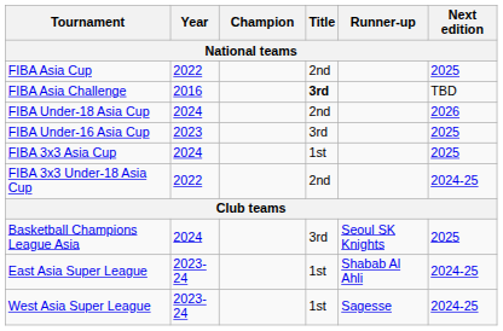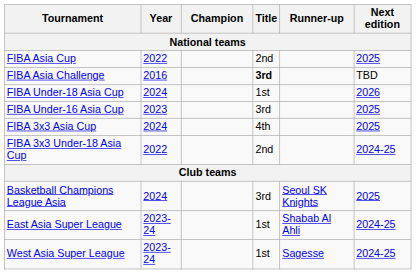FIBA Under-18 Asia Cup | Title: 2nd -> 1st
FIBA 3x3 Asia Cup | Title: 1st -> 4th
